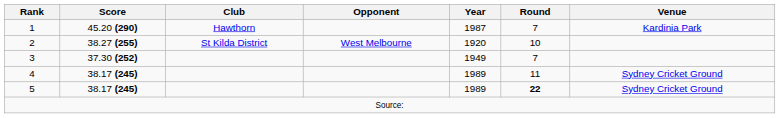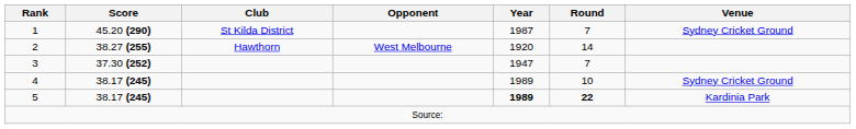1 | Club: Hawthorn -> St Kilda District
1 | Venue: Kardinia Park -> Sydney Cricket Ground
2 | Club: St Kilda District -> Hawthorn
2 | Round: 10 -> 14
3 | Year: 1949 -> 1947
4 | Round: 11 -> 10
5 | Year: normal -> bold
5 | Venue: Sydney Cricket Ground -> Kardinia Park
